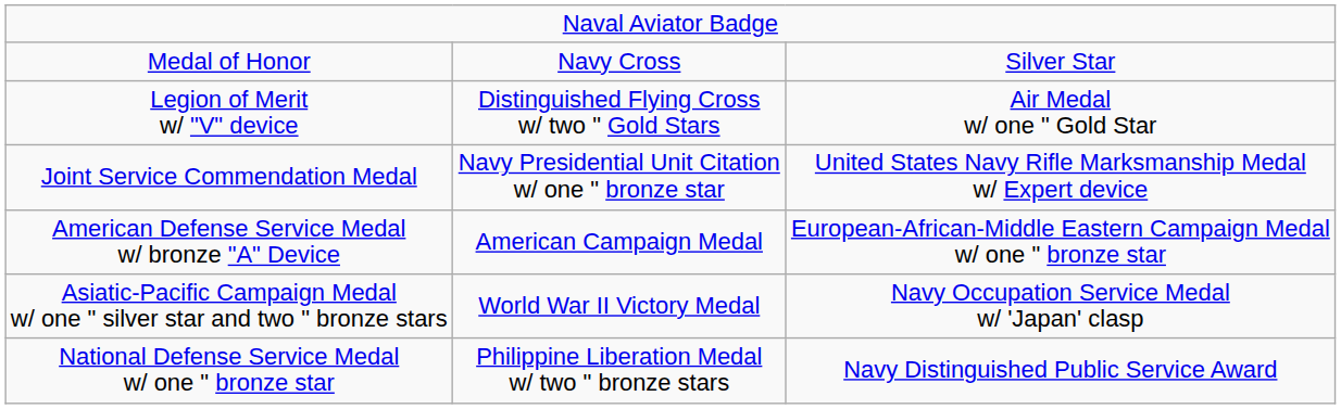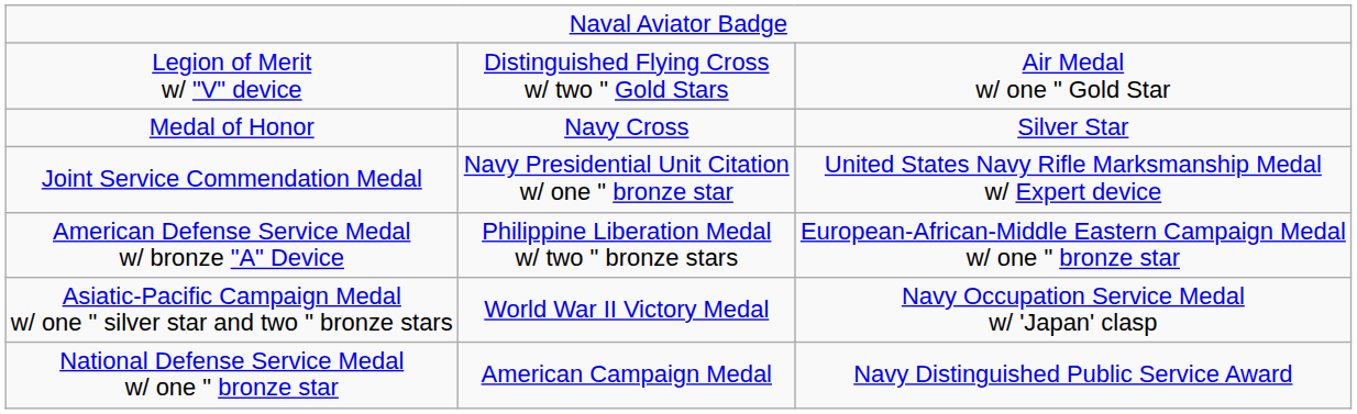rows swapped: Medal of Honor <-> Legion of Merit w/ "V" device
American Defense Service Medal w/ bronze "A" Device | column 2: American Campaign Medal -> Philippine Liberation Medal w/ two " bronze stars
National Defense Service Medal w/ one " bronze star | column 2: Philippine Liberation Medal w/ two " bronze stars -> American Campaign Medal
